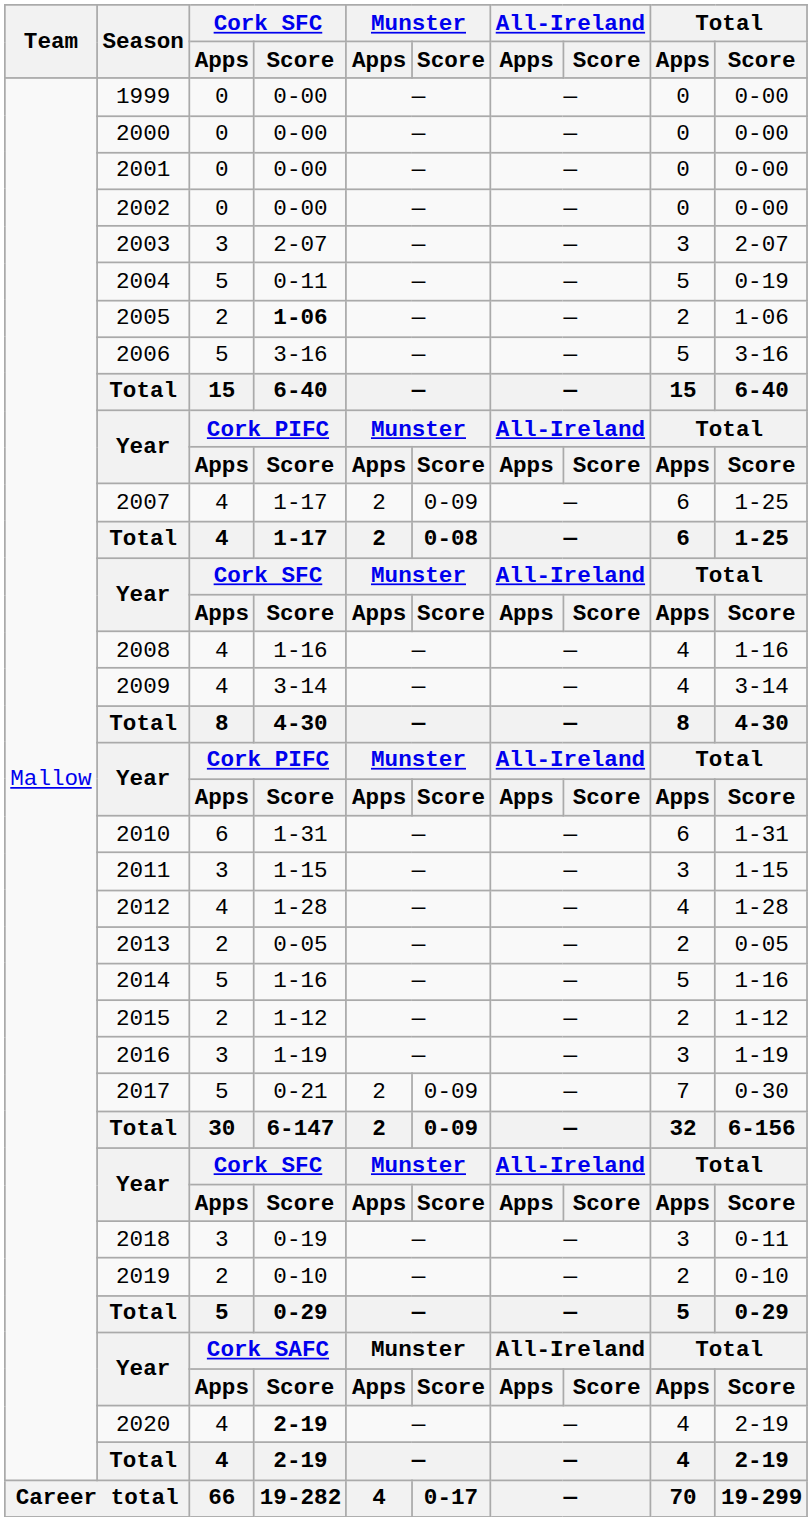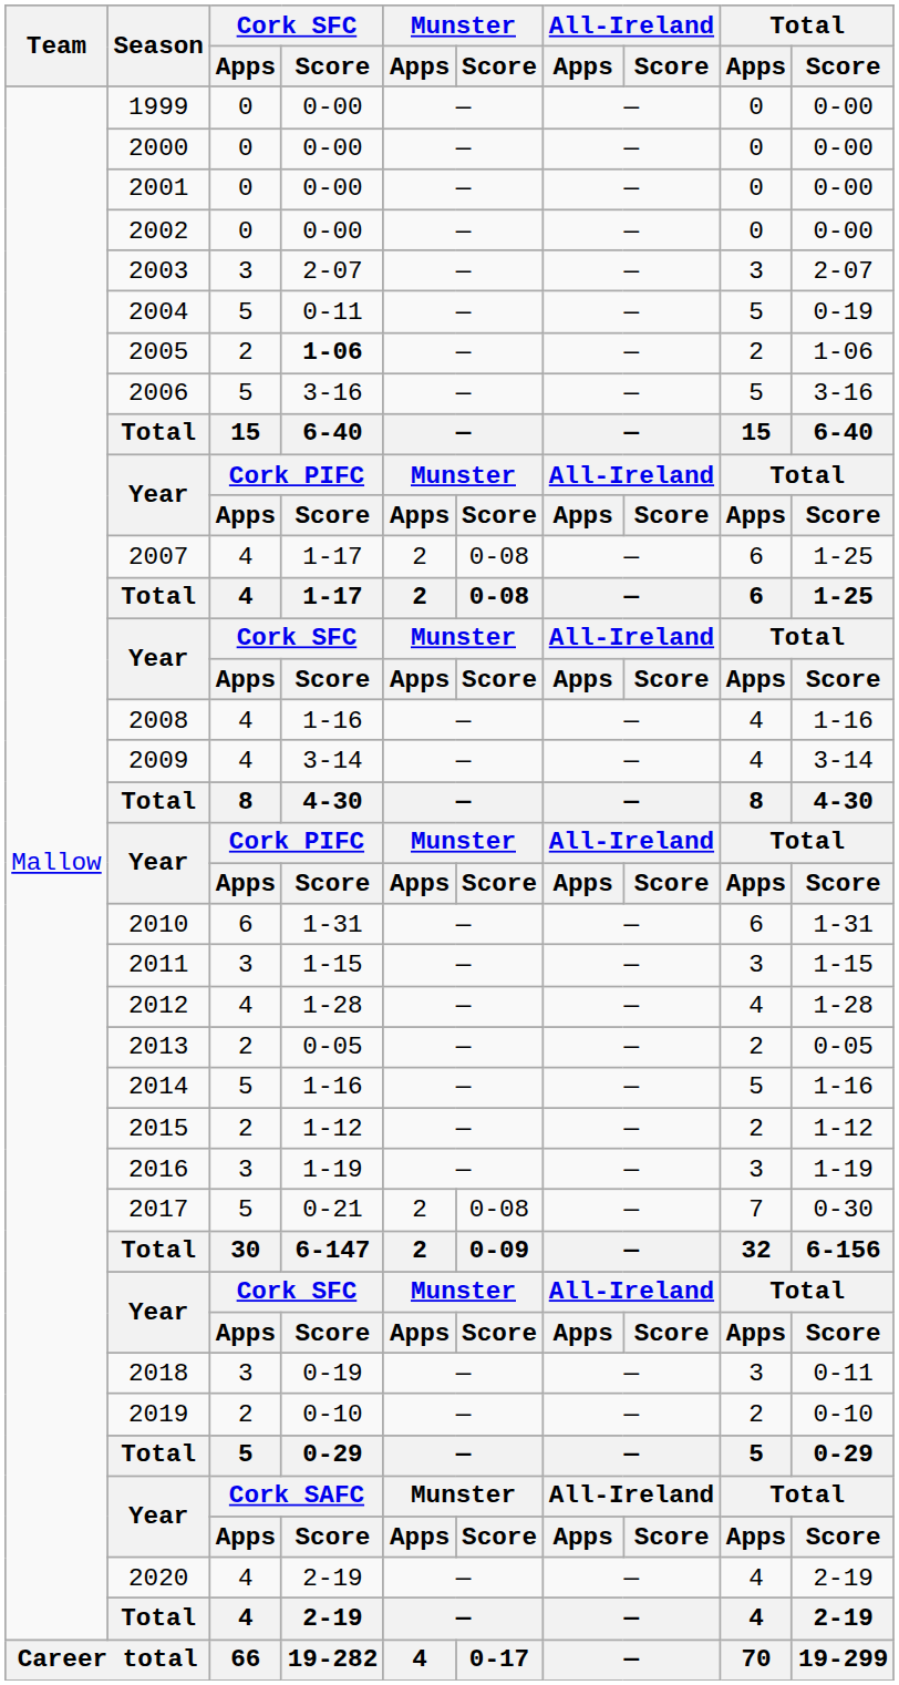2007 | Munster / Score: 0-09 -> 0-08
2017 | Munster / Score: 0-09 -> 0-08
2020 | Cork SFC / Score: bold -> normal
